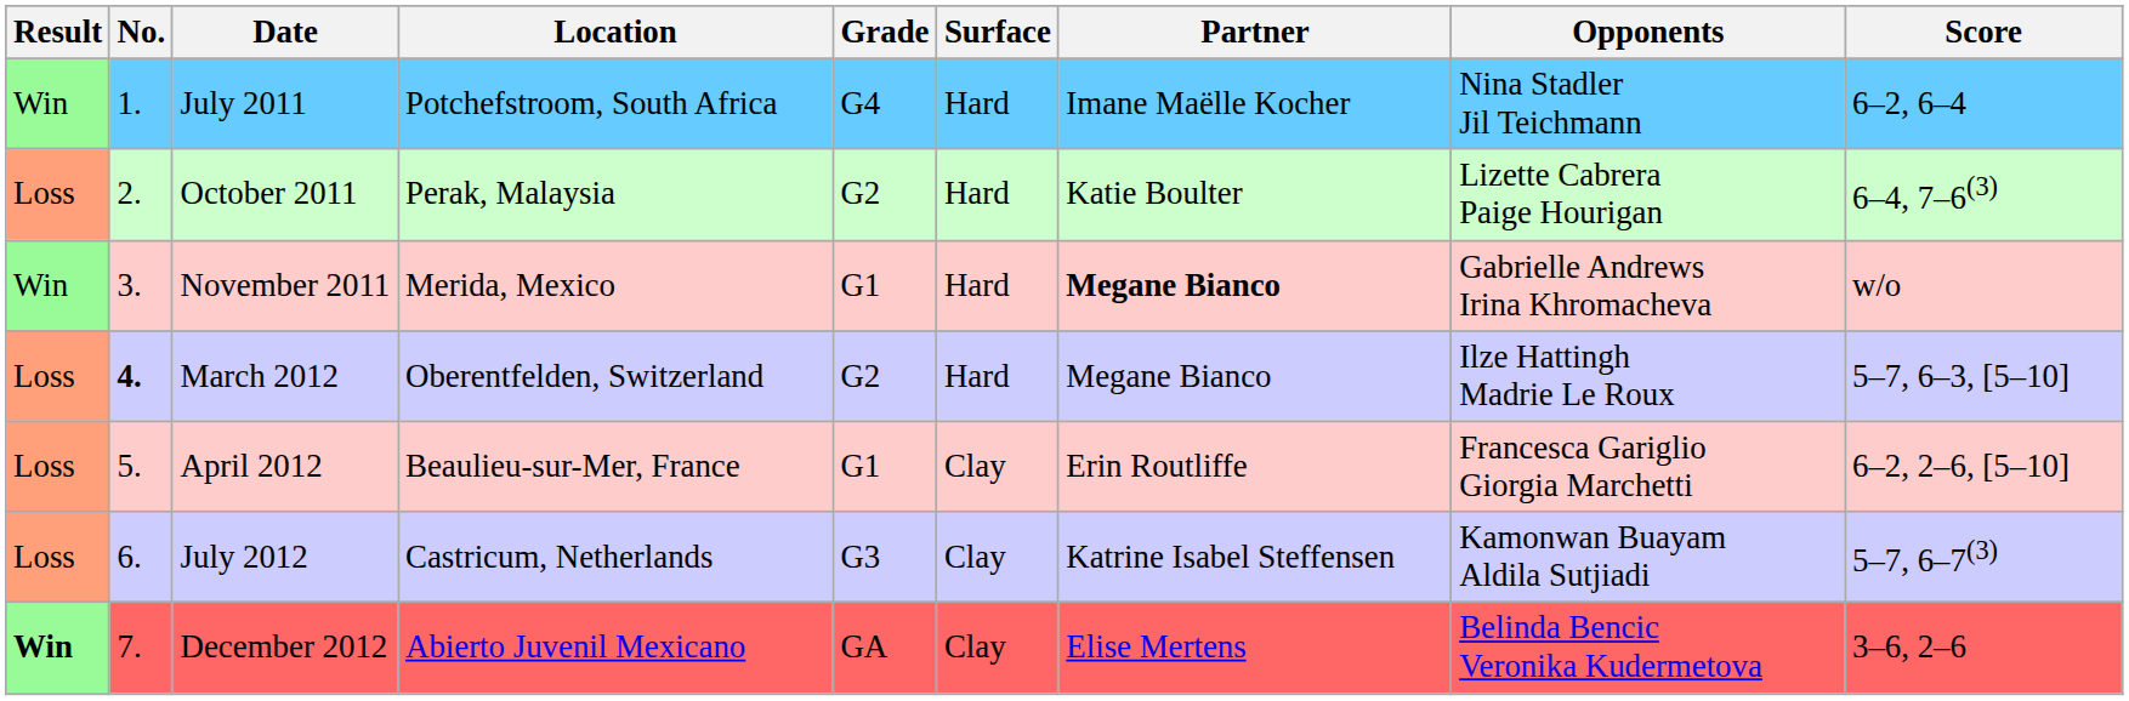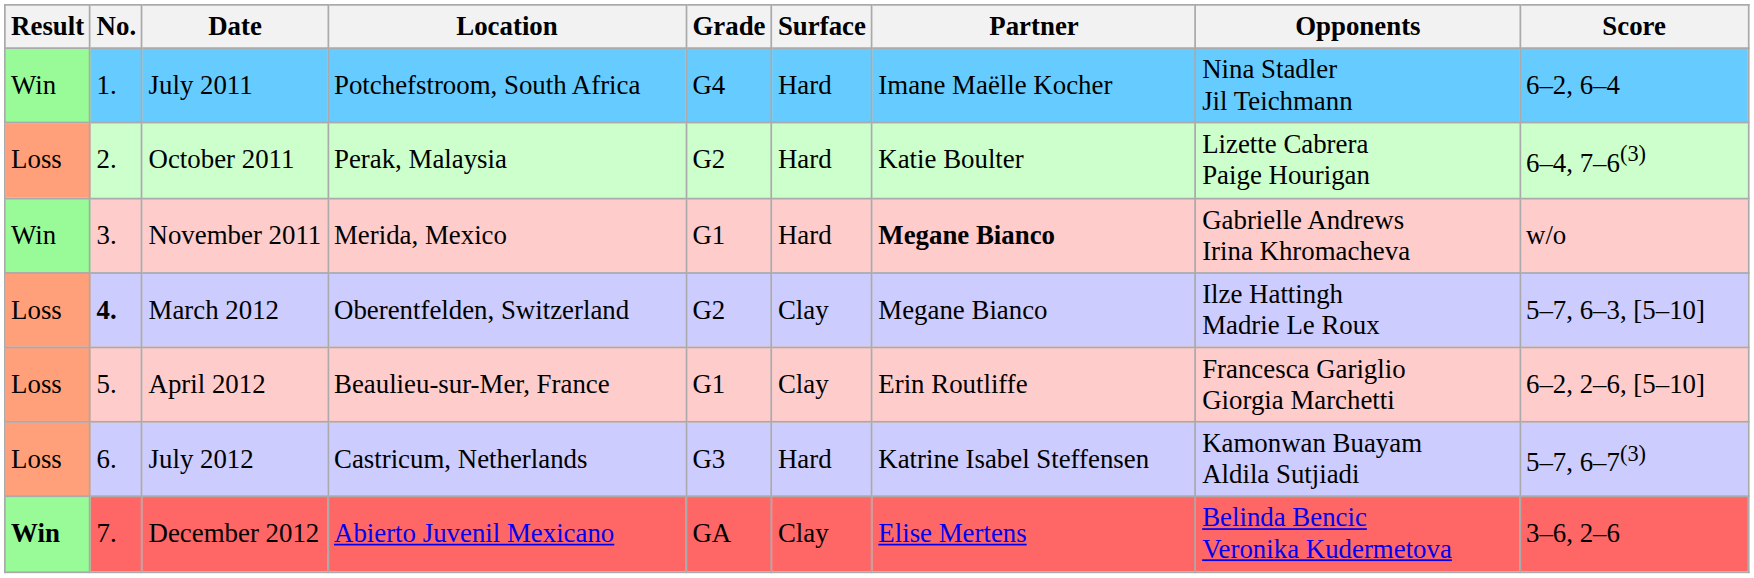March 2012 | Surface: Hard -> Clay
July 2012 | Surface: Clay -> Hard
